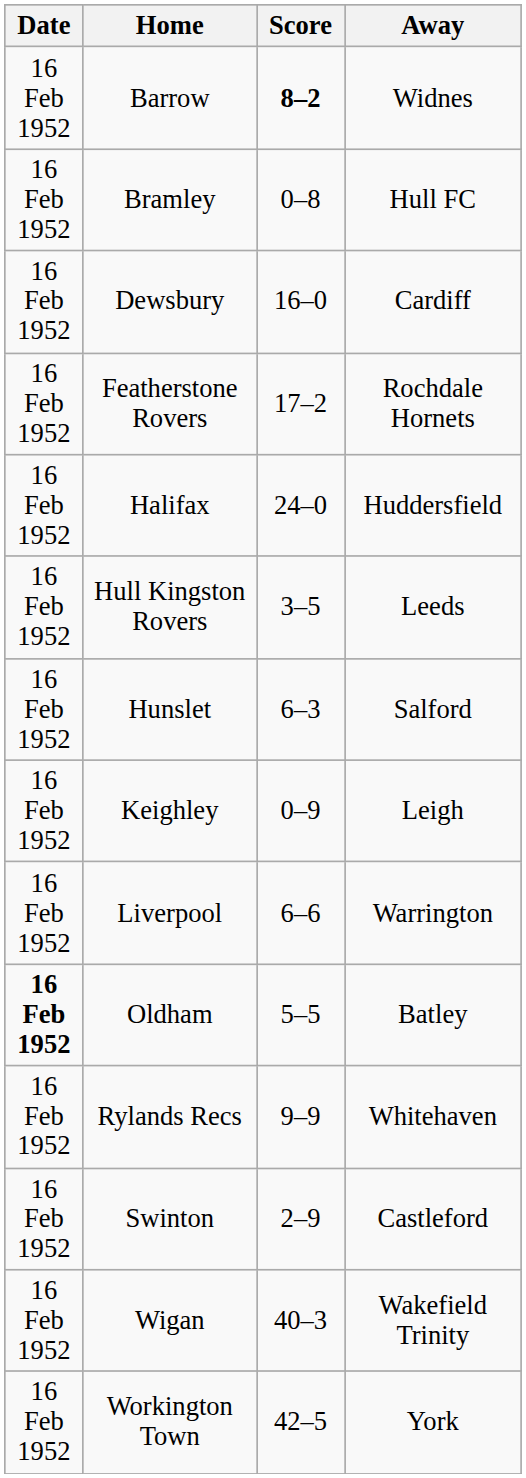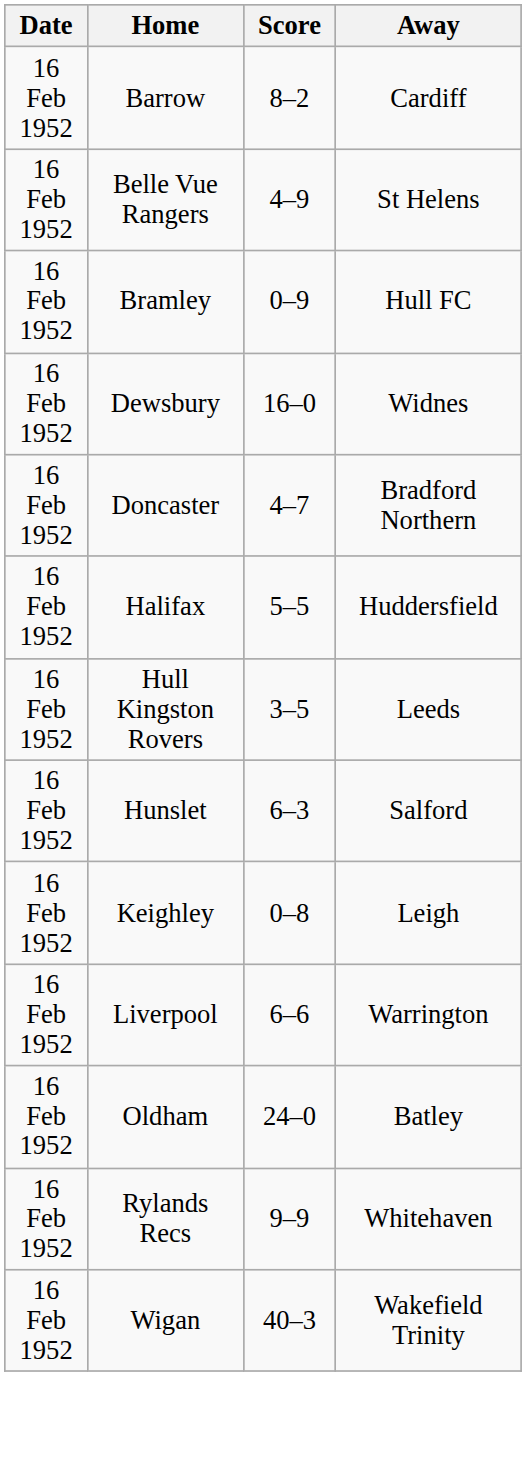Barrow | Score: bold -> normal
Barrow | Away: Widnes -> Cardiff
+ row: 16 Feb 1952 | Belle Vue Rangers | 4–9 | St Helens
Bramley | Score: 0–8 -> 0–9
Dewsbury | Away: Cardiff -> Widnes
+ row: 16 Feb 1952 | Doncaster | 4–7 | Bradford Northern
- row: 16 Feb 1952 | Featherstone Rovers | 17–2 | Rochdale Hornets
Halifax | Score: 24–0 -> 5–5
Keighley | Score: 0–9 -> 0–8
Oldham | Date: bold -> normal
Oldham | Score: 5–5 -> 24–0
- row: 16 Feb 1952 | Swinton | 2–9 | Castleford
- row: 16 Feb 1952 | Workington Town | 42–5 | York
